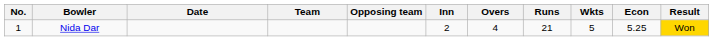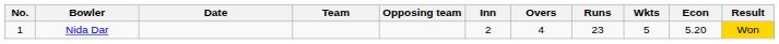Nida Dar | Runs: 21 -> 23
Nida Dar | Econ: 5.25 -> 5.20
